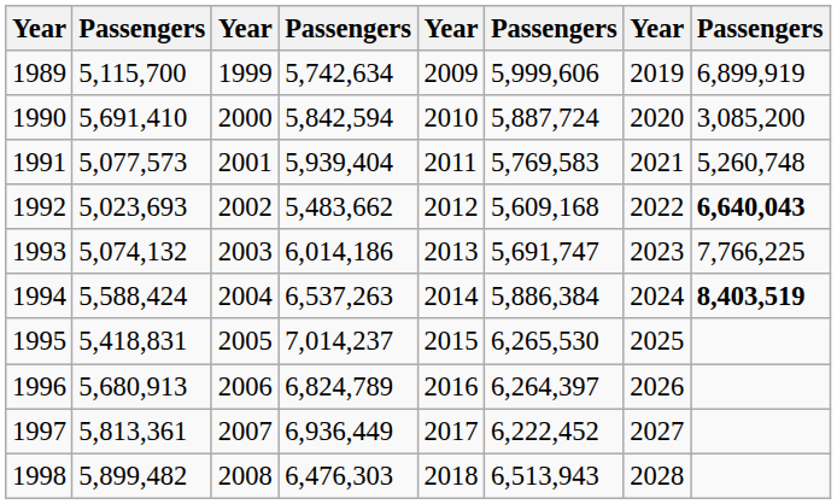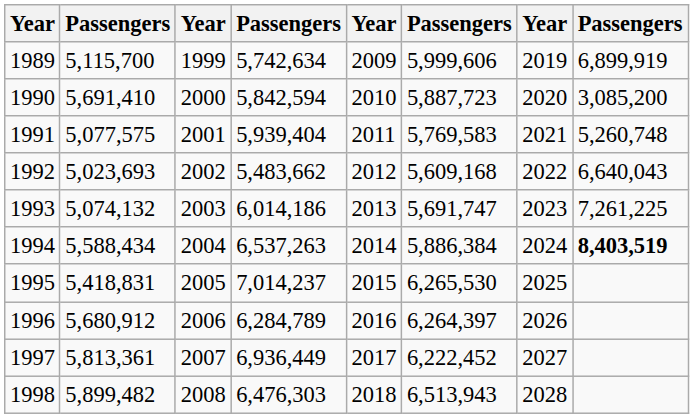1990 | column 6: 5,887,724 -> 5,887,723
1991 | column 2: 5,077,573 -> 5,077,575
1992 | column 8: bold -> normal
1993 | column 8: 7,766,225 -> 7,261,225
1994 | column 2: 5,588,424 -> 5,588,434
1996 | column 2: 5,680,913 -> 5,680,912
1996 | column 4: 6,824,789 -> 6,284,789
